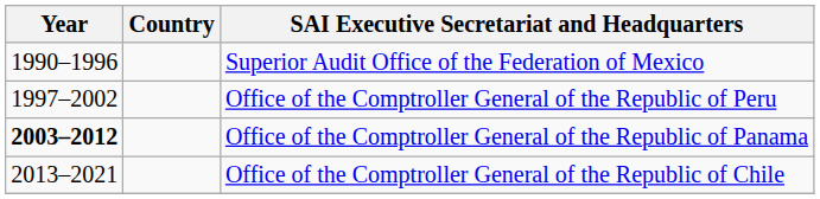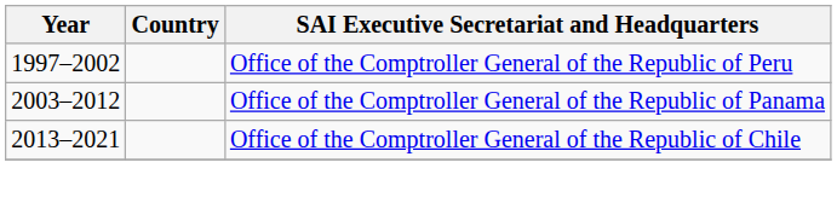- row: 1990–1996 | Superior Audit Office of the Federation of Mexico
Office of the Comptroller General of the Republic of Panama | Year: bold -> normal
